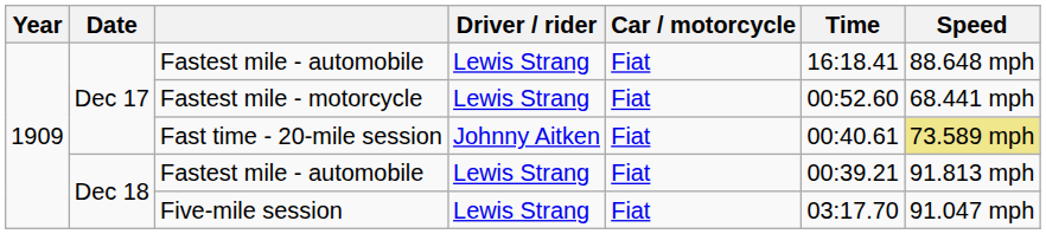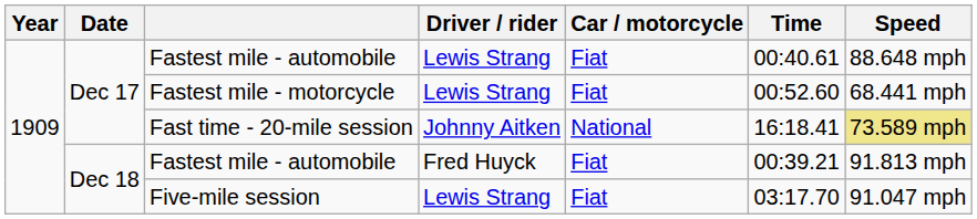Dec 17 / Fastest mile - automobile | Time: 16:18.41 -> 00:40.61
Fast time - 20-mile session | Car / motorcycle: Fiat -> National
Fast time - 20-mile session | Time: 00:40.61 -> 16:18.41
Dec 18 / Fastest mile - automobile | Driver / rider: Lewis Strang -> Fred Huyck
